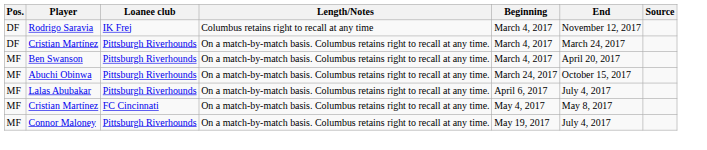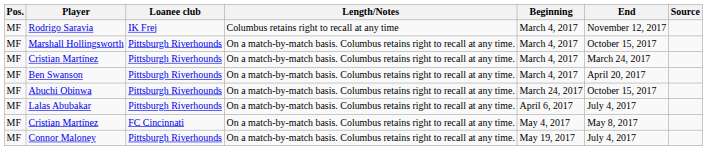Rodrigo Saravia | Pos.: DF -> MF
+ row: MF | Marshall Hollingsworth | Pittsburgh Riverhounds | On a match-by-match basis. Columbus retains right to recall at any time. | March 4, 2017 | October 15, 2017
Cristian Martínez / Pittsburgh Riverhounds | Pos.: DF -> MF
